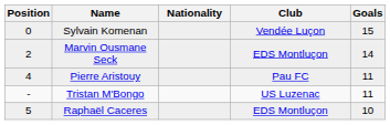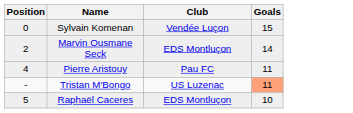- column: Nationality
Tristan M'Bongo | Goals: no background -> lightsalmon background
